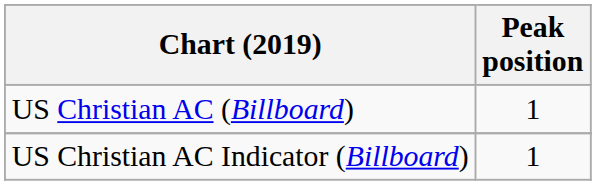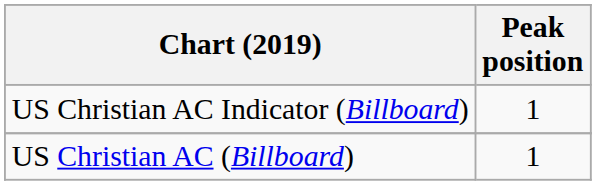rows swapped: US Christian AC (Billboard) <-> US Christian AC Indicator (Billboard)
